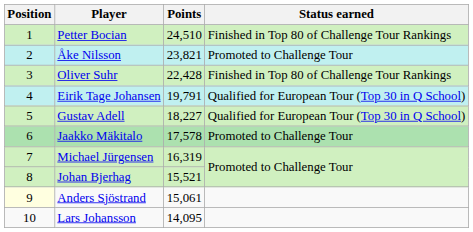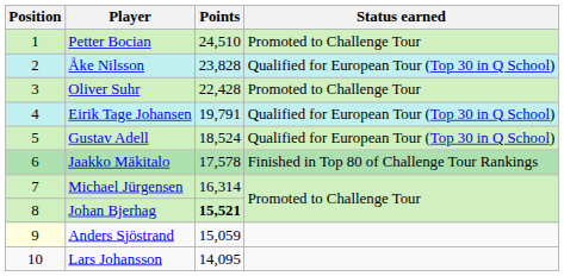Petter Bocian | Status earned: Finished in Top 80 of Challenge Tour Rankings -> Promoted to Challenge Tour
Åke Nilsson | Points: 23,821 -> 23,828
Åke Nilsson | Status earned: Promoted to Challenge Tour -> Qualified for European Tour (Top 30 in Q School)
Oliver Suhr | Status earned: Finished in Top 80 of Challenge Tour Rankings -> Promoted to Challenge Tour
Gustav Adell | Points: 18,227 -> 18,524
Jaakko Mäkitalo | Status earned: Promoted to Challenge Tour -> Finished in Top 80 of Challenge Tour Rankings
Michael Jürgensen | Points: 16,319 -> 16,314
Johan Bjerhag | Points: normal -> bold
Anders Sjöstrand | Points: 15,061 -> 15,059
